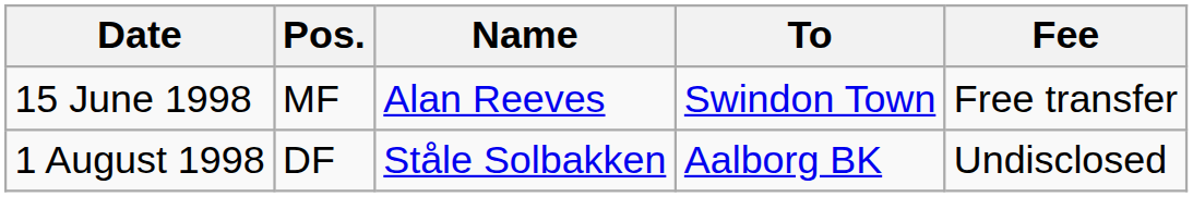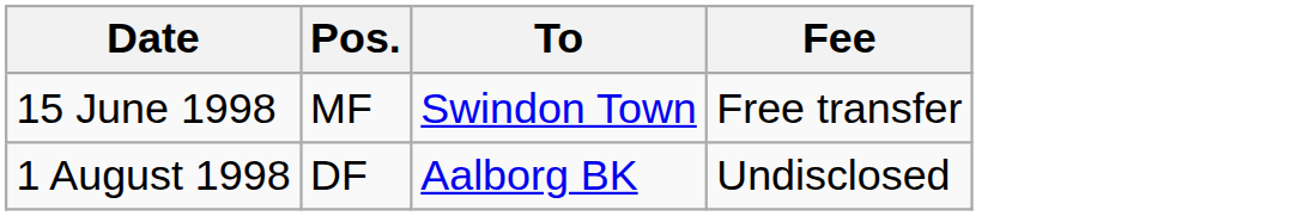- column: Name | Alan Reeves | Ståle Solbakken
